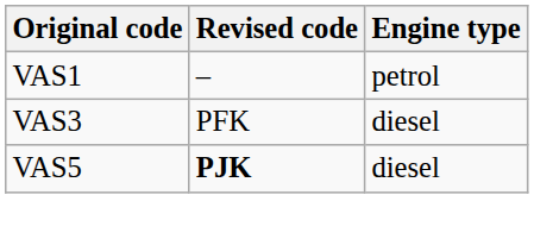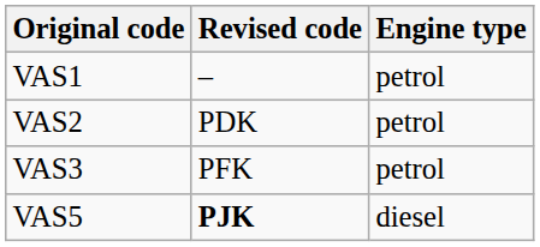+ row: VAS2 | PDK | petrol
VAS3 | Engine type: diesel -> petrol
